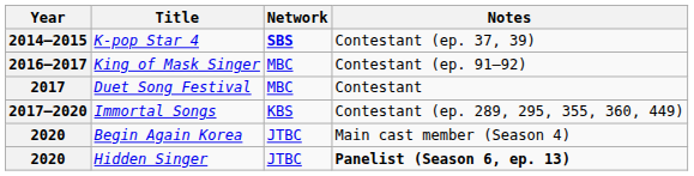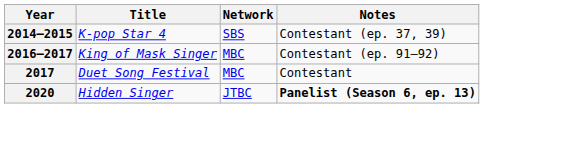K-pop Star 4 | Network: bold -> normal
- row: 2017–2020 | Immortal Songs | KBS | Contestant (ep. 289, 295, 355, 360, 449)
- row: 2020 | Begin Again Korea | JTBC | Main cast member (Season 4)
